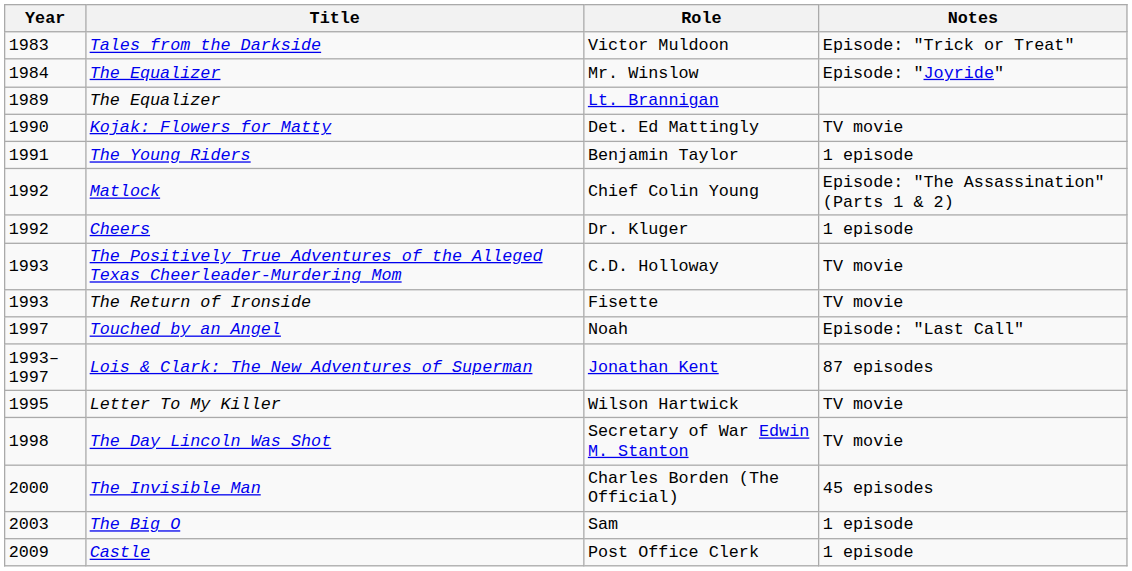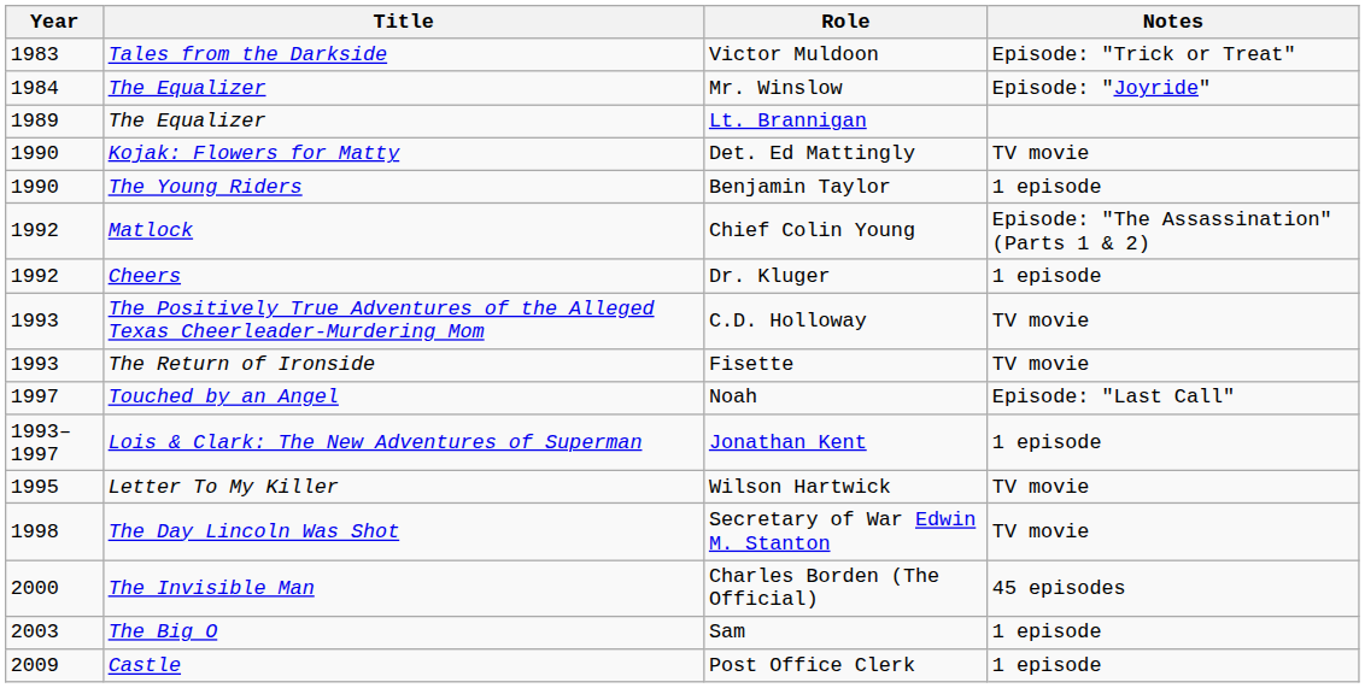Benjamin Taylor | Year: 1991 -> 1990
Jonathan Kent | Notes: 87 episodes -> 1 episode
